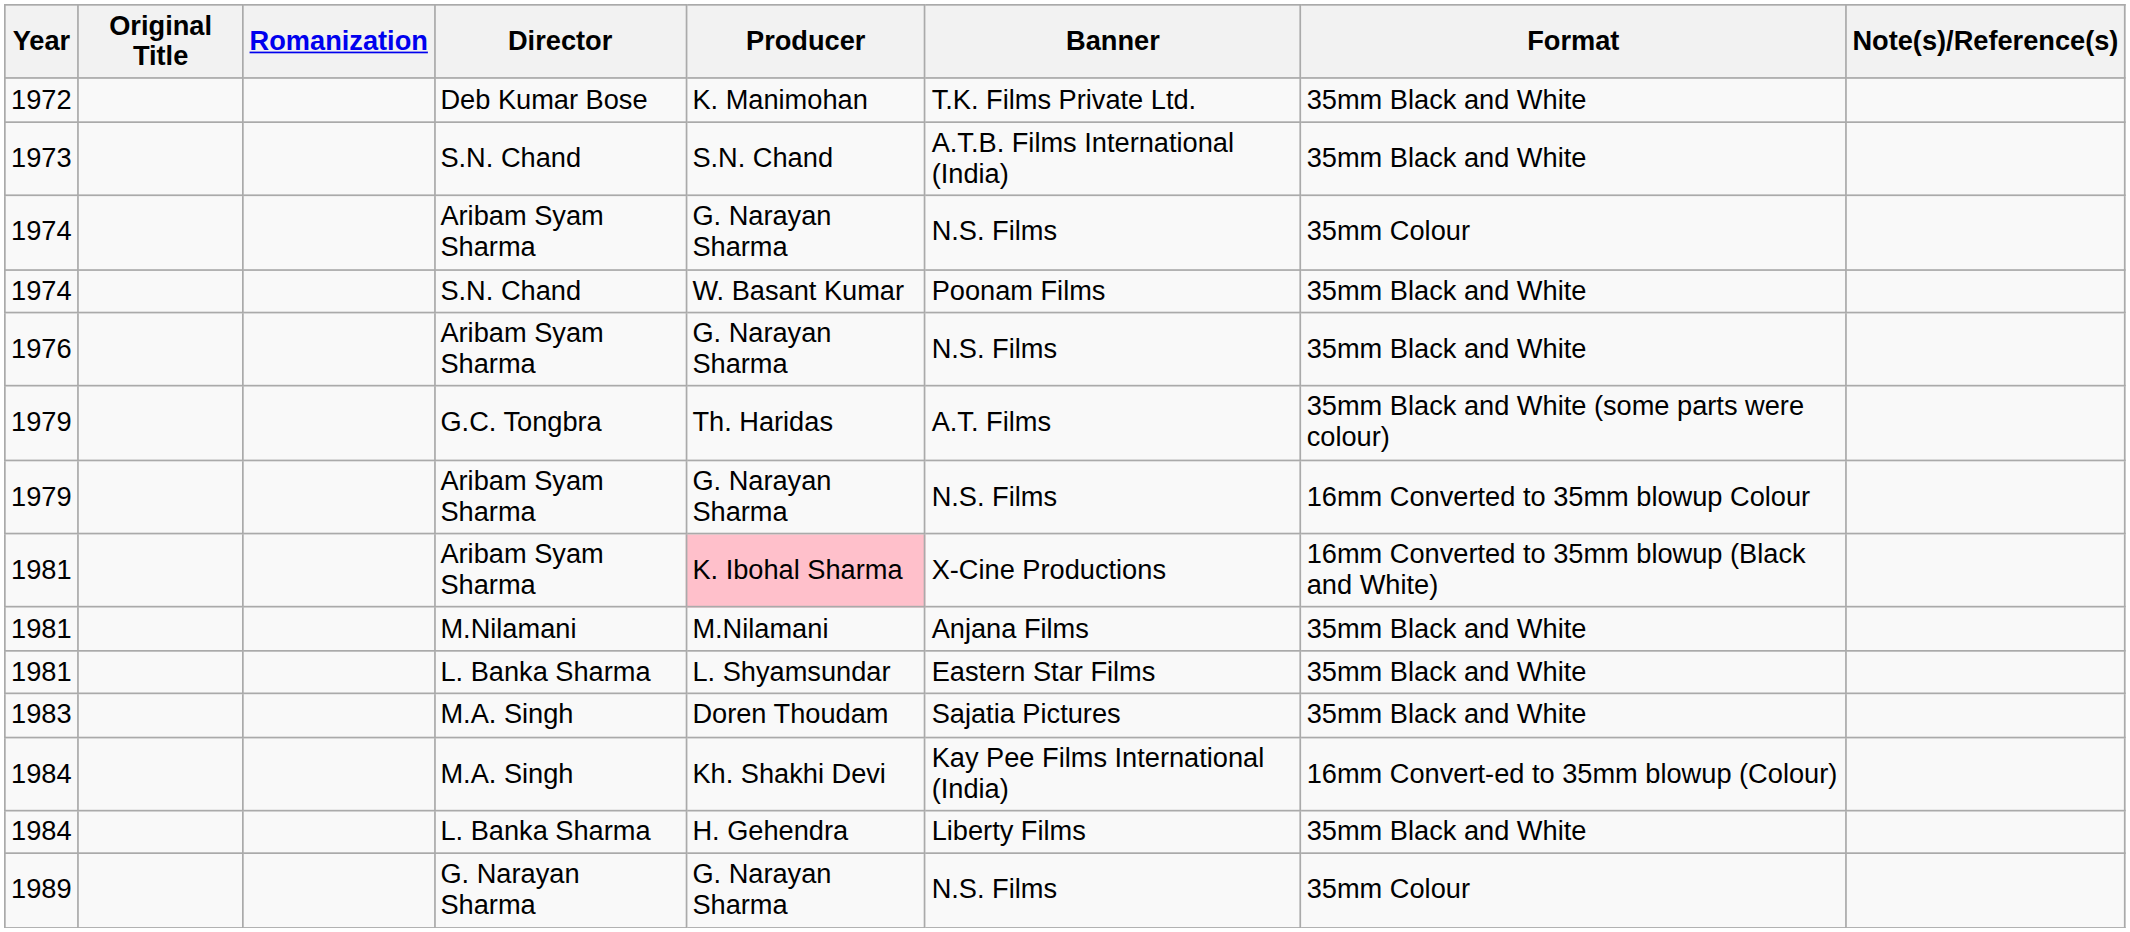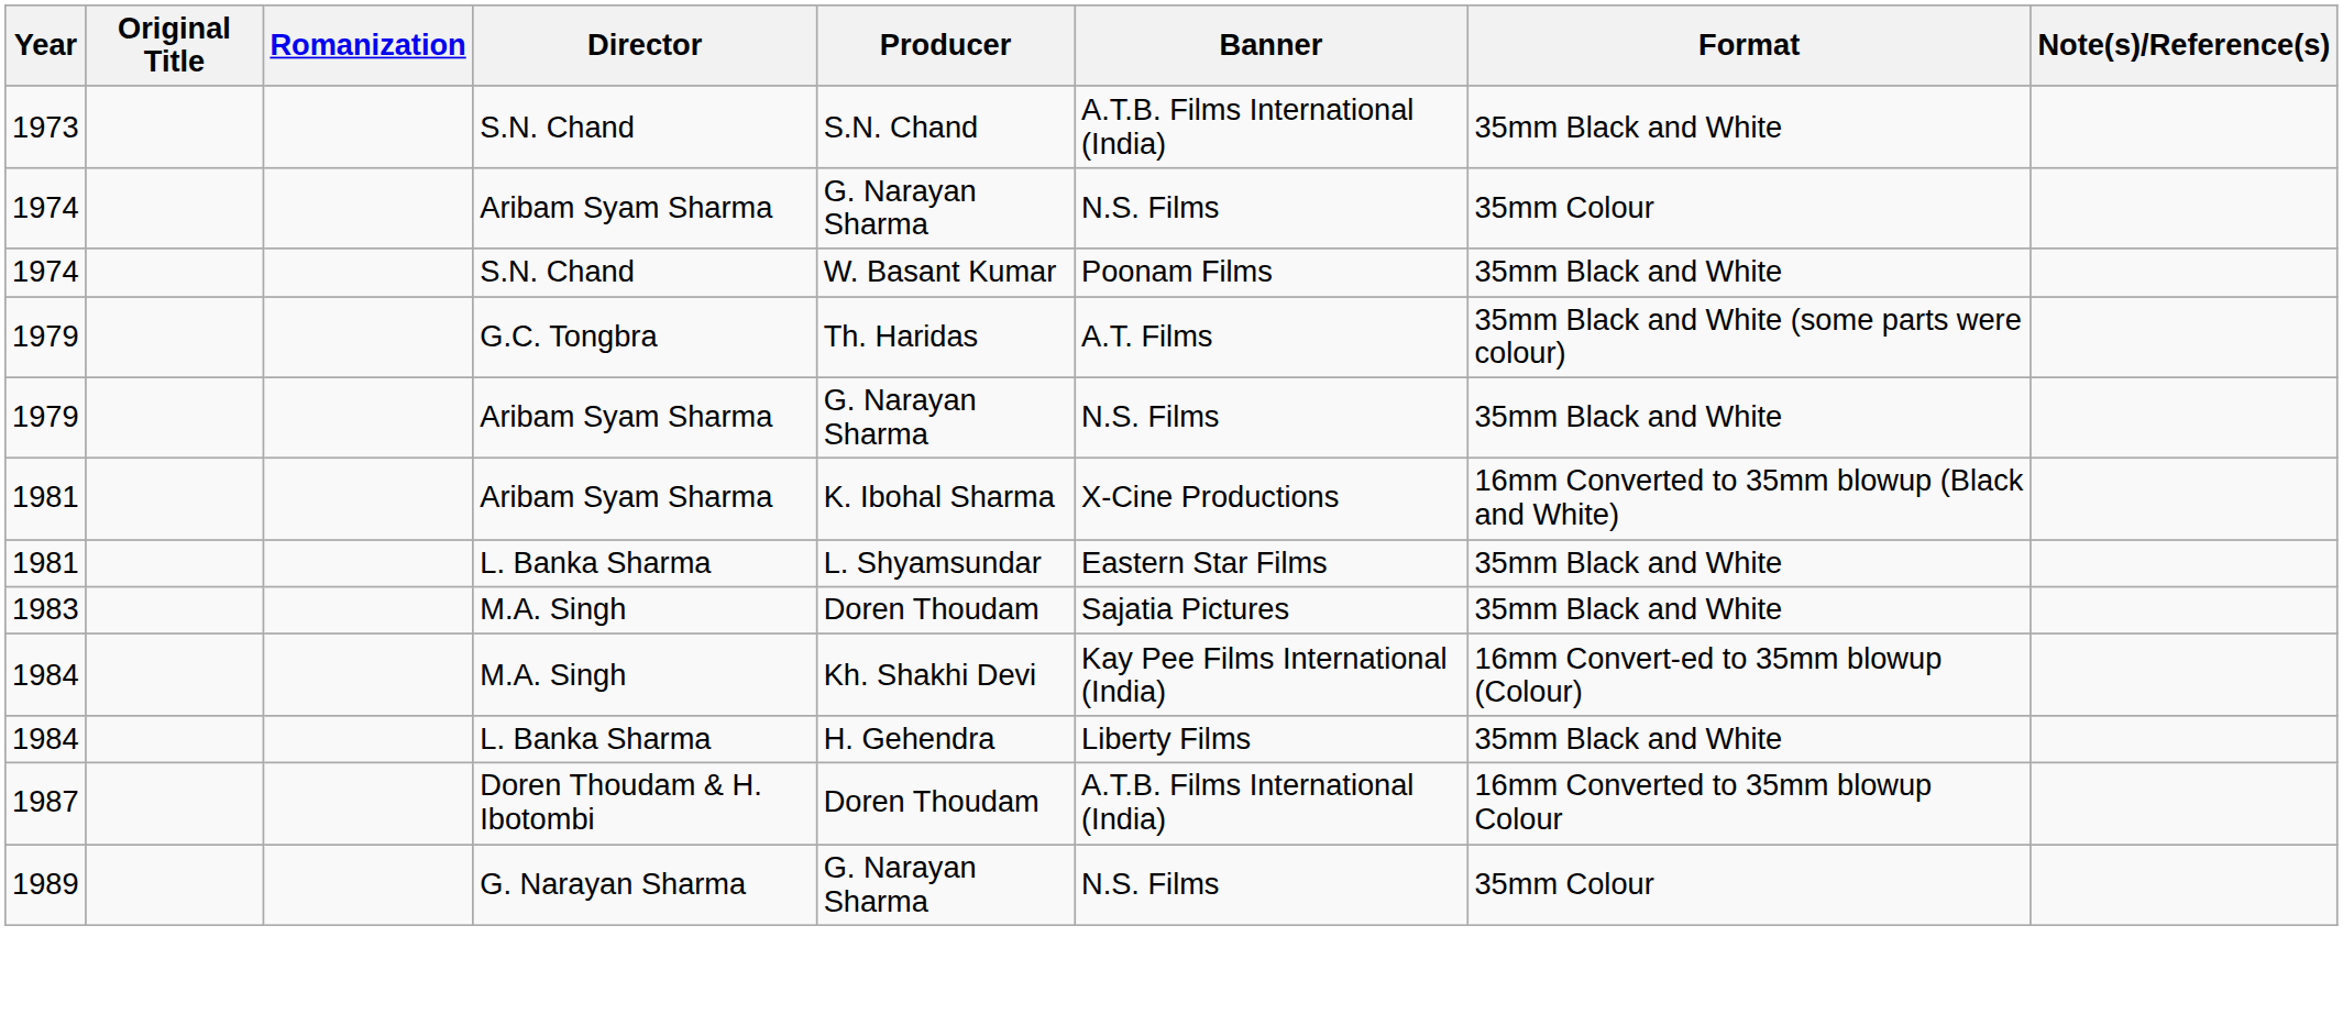- row: 1972 | Deb Kumar Bose | K. Manimohan | T.K. Films Private Ltd. | 35mm Black and White
- row: 1976 | Aribam Syam Sharma | G. Narayan Sharma | N.S. Films | 35mm Black and White
1979 / Aribam Syam Sharma | Format: 16mm Converted to 35mm blowup Colour -> 35mm Black and White
1981 / Aribam Syam Sharma | Producer: pink background -> no background
- row: 1981 | M.Nilamani | M.Nilamani | Anjana Films | 35mm Black and White
+ row: 1987 | Doren Thoudam & H. Ibotombi | Doren Thoudam | A.T.B. Films International (India) | 16mm Converted to 35mm blowup Colour
